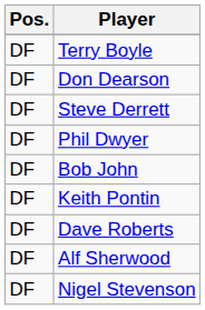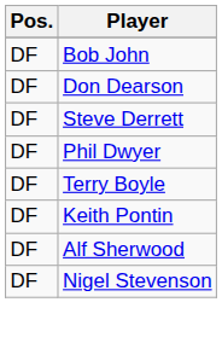rows swapped: Terry Boyle <-> Bob John
- row: DF | Dave Roberts
